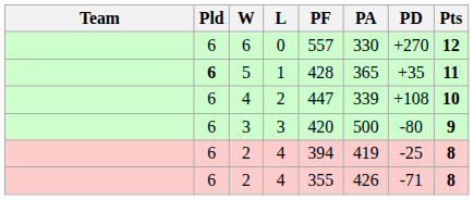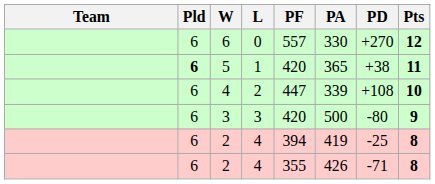5 | PF: 428 -> 420
5 | PD: +35 -> +38
